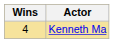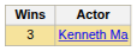Kenneth Ma | Wins: 4 -> 3
